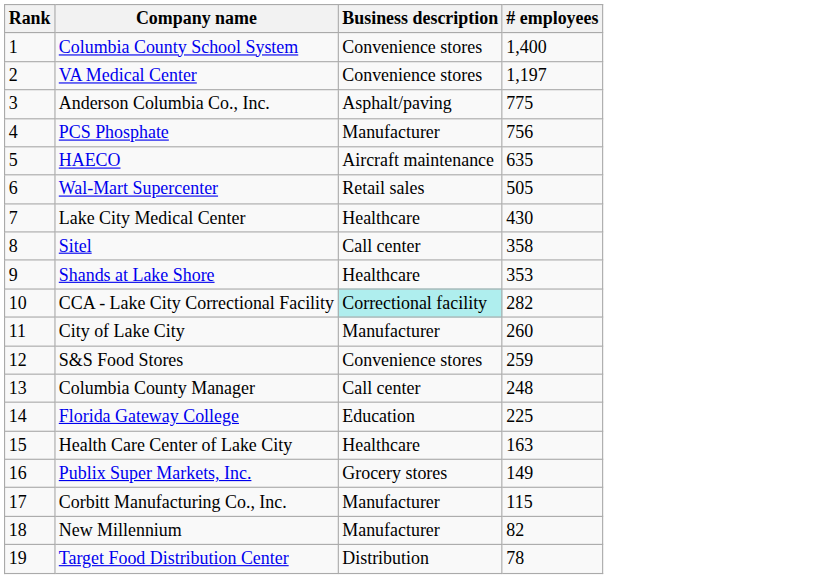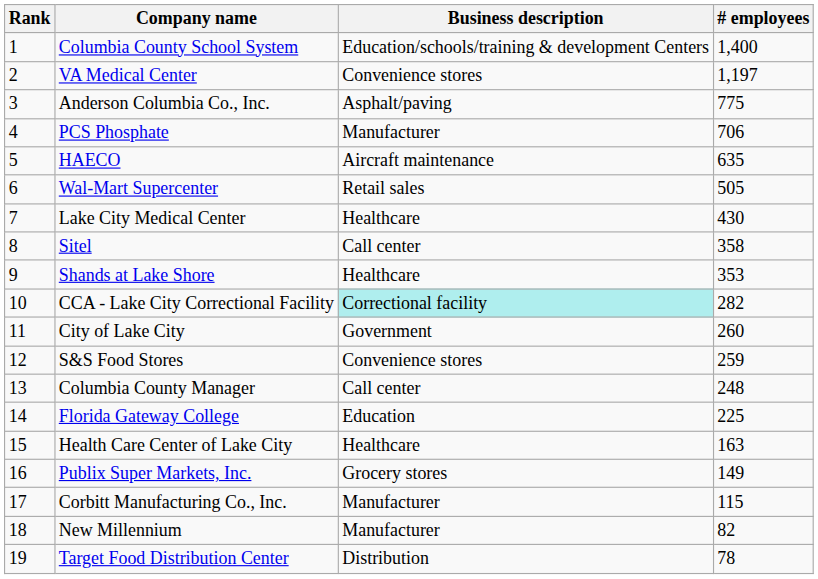Columbia County School System | Business description: Convenience stores -> Education/schools/training & development Centers
PCS Phosphate | # employees: 756 -> 706
City of Lake City | Business description: Manufacturer -> Government
